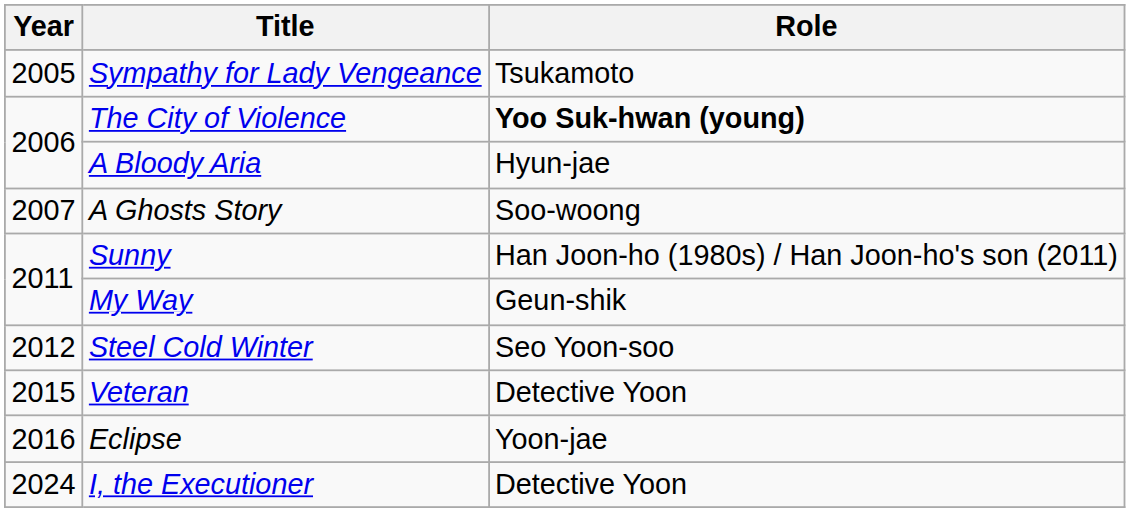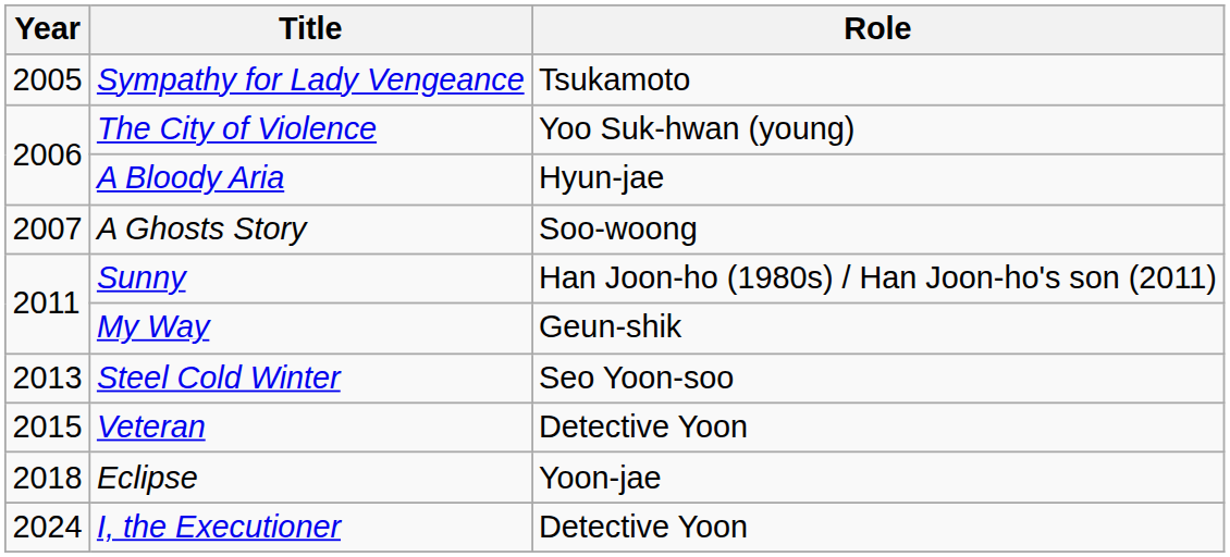The City of Violence | Role: bold -> normal
Steel Cold Winter | Year: 2012 -> 2013
Eclipse | Year: 2016 -> 2018
